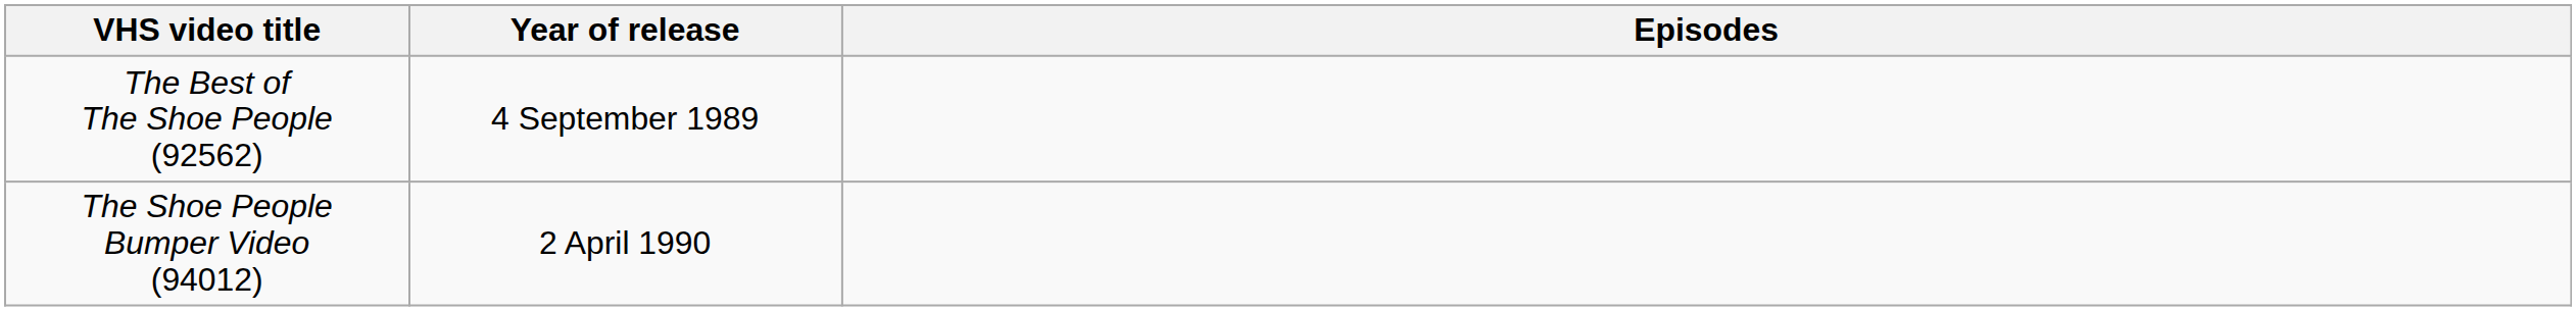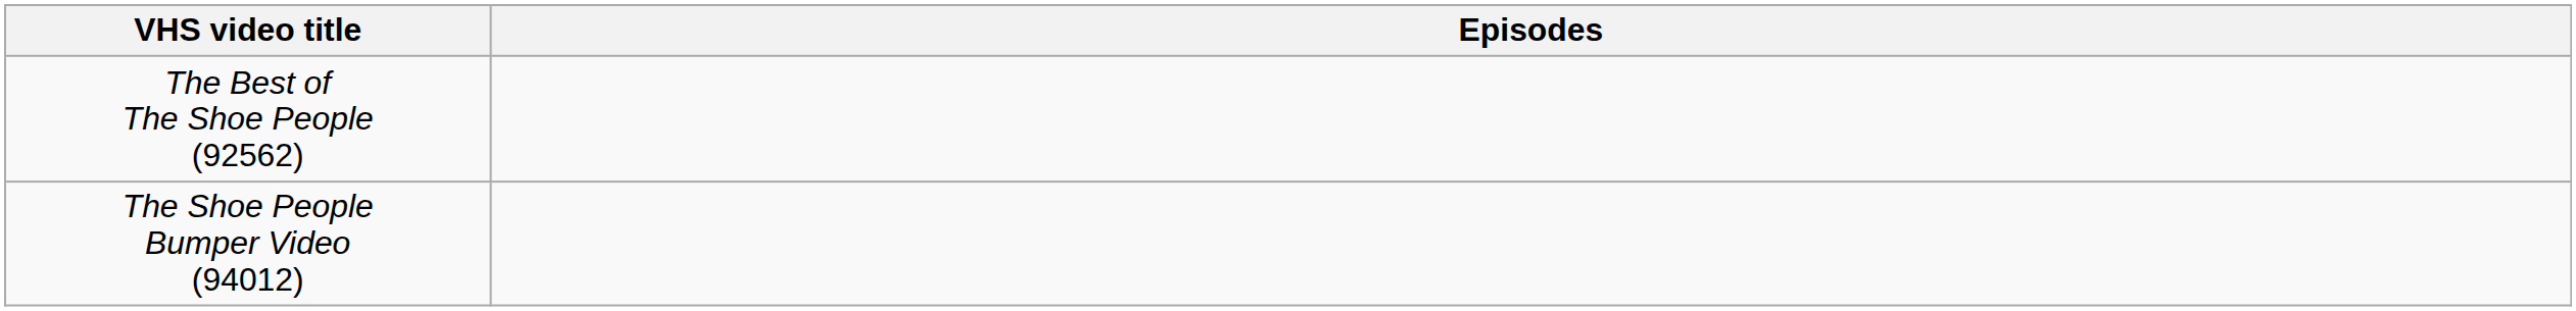- column: Year of release | 4 September 1989 | 2 April 1990
